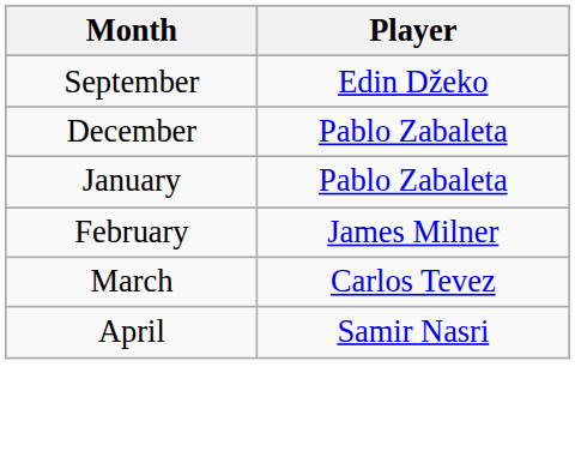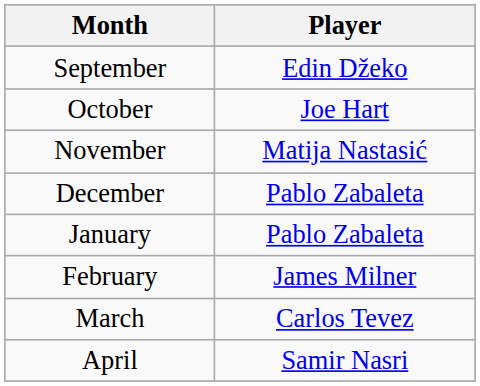+ row: October | Joe Hart
+ row: November | Matija Nastasić
